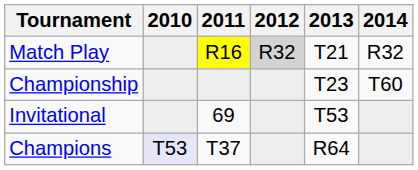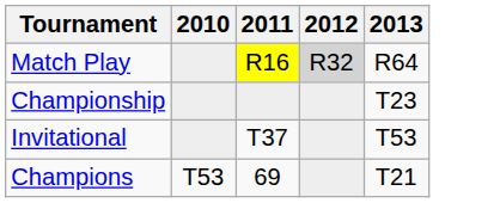- column: 2014 | R32 | T60
Match Play | 2013: T21 -> R64
Invitational | 2011: 69 -> T37
Champions | 2010: lavender background -> no background
Champions | 2011: T37 -> 69
Champions | 2013: R64 -> T21
